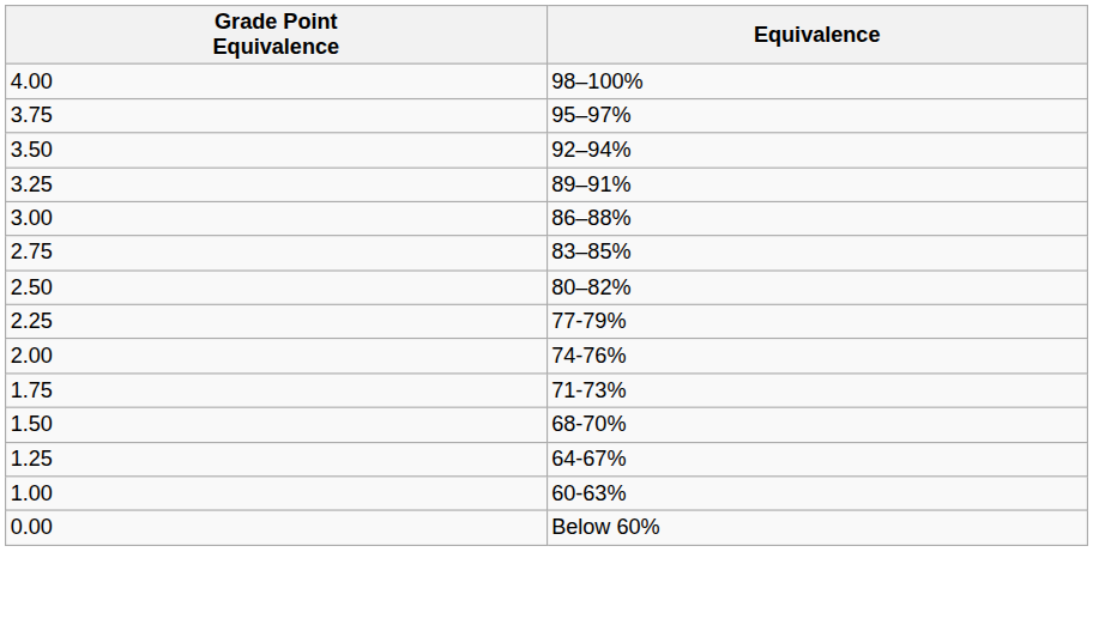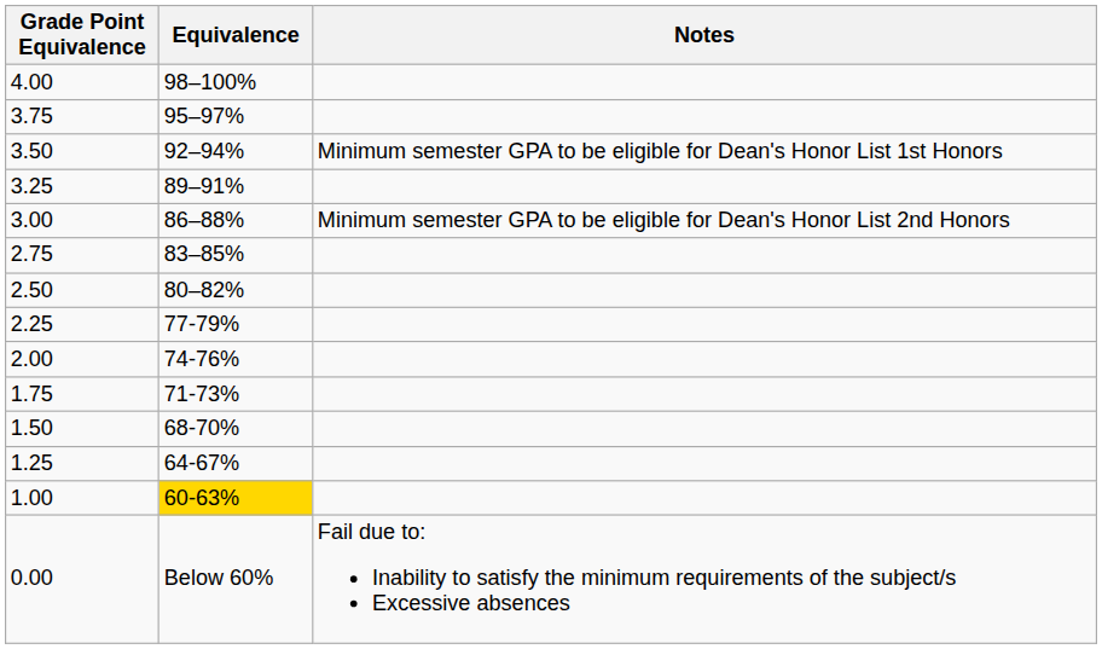+ column: Notes | Minimum semester GPA to be eligible for Dean's Honor List 1st Honors | Minimum semester GPA to be eligible for Dean's Honor List 2nd Honors | Fail due to: Inability to satisfy the minimum requirements of the subject/s Excessive absences
1.00 | Equivalence: no background -> gold background
